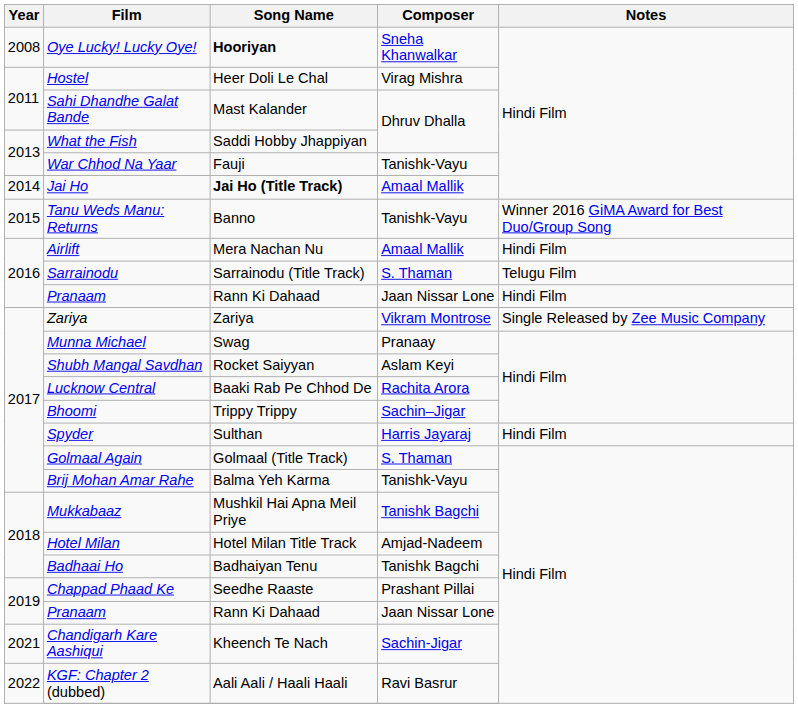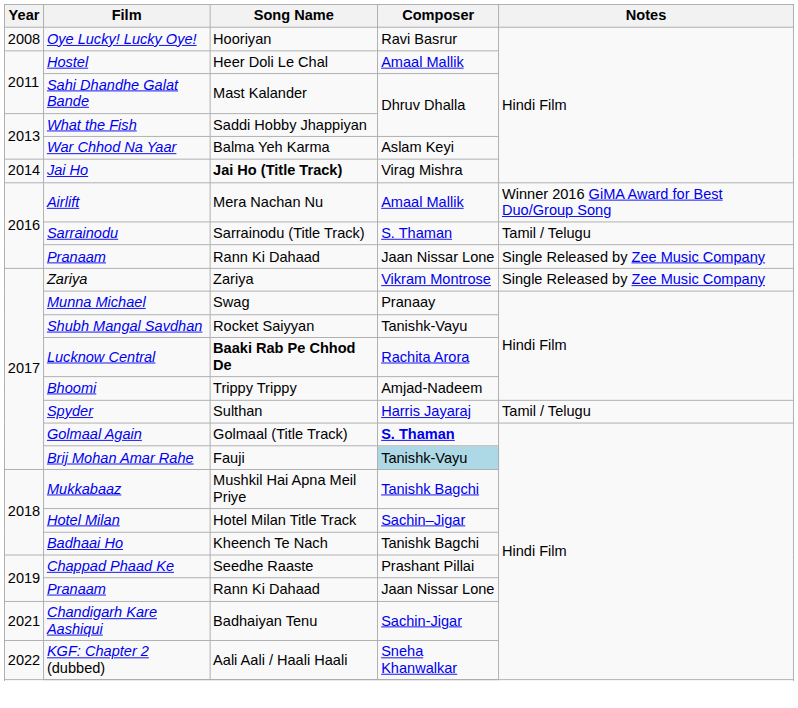Oye Lucky! Lucky Oye! | Song Name: bold -> normal
Oye Lucky! Lucky Oye! | Composer: Sneha Khanwalkar -> Ravi Basrur
Hostel | Composer: Virag Mishra -> Amaal Mallik
War Chhod Na Yaar | Song Name: Fauji -> Balma Yeh Karma
War Chhod Na Yaar | Composer: Tanishk-Vayu -> Aslam Keyi
Jai Ho | Composer: Amaal Mallik -> Virag Mishra
- row: 2015 | Tanu Weds Manu: Returns | Banno | Tanishk-Vayu | Winner 2016 GiMA Award for Best Duo/Group Song
Airlift | Notes: Hindi Film -> Winner 2016 GiMA Award for Best Duo/Group Song
Sarrainodu | Notes: Telugu Film -> Tamil / Telugu
2016 / Pranaam | Notes: Hindi Film -> Single Released by Zee Music Company
Shubh Mangal Savdhan | Composer: Aslam Keyi -> Tanishk-Vayu
Lucknow Central | Song Name: normal -> bold
Bhoomi | Composer: Sachin–Jigar -> Amjad-Nadeem
Spyder | Notes: Hindi Film -> Tamil / Telugu
Golmaal Again | Composer: normal -> bold
Brij Mohan Amar Rahe | Song Name: Balma Yeh Karma -> Fauji
Brij Mohan Amar Rahe | Composer: no background -> lightblue background
Hotel Milan | Composer: Amjad-Nadeem -> Sachin–Jigar
Badhaai Ho | Song Name: Badhaiyan Tenu -> Kheench Te Nach
Chandigarh Kare Aashiqui | Song Name: Kheench Te Nach -> Badhaiyan Tenu
KGF: Chapter 2 (dubbed) | Composer: Ravi Basrur -> Sneha Khanwalkar
